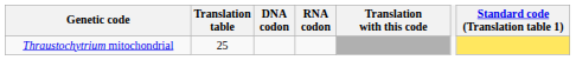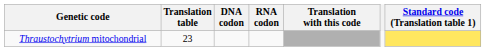Thraustochytrium mitochondrial | Translation table: 25 -> 23
